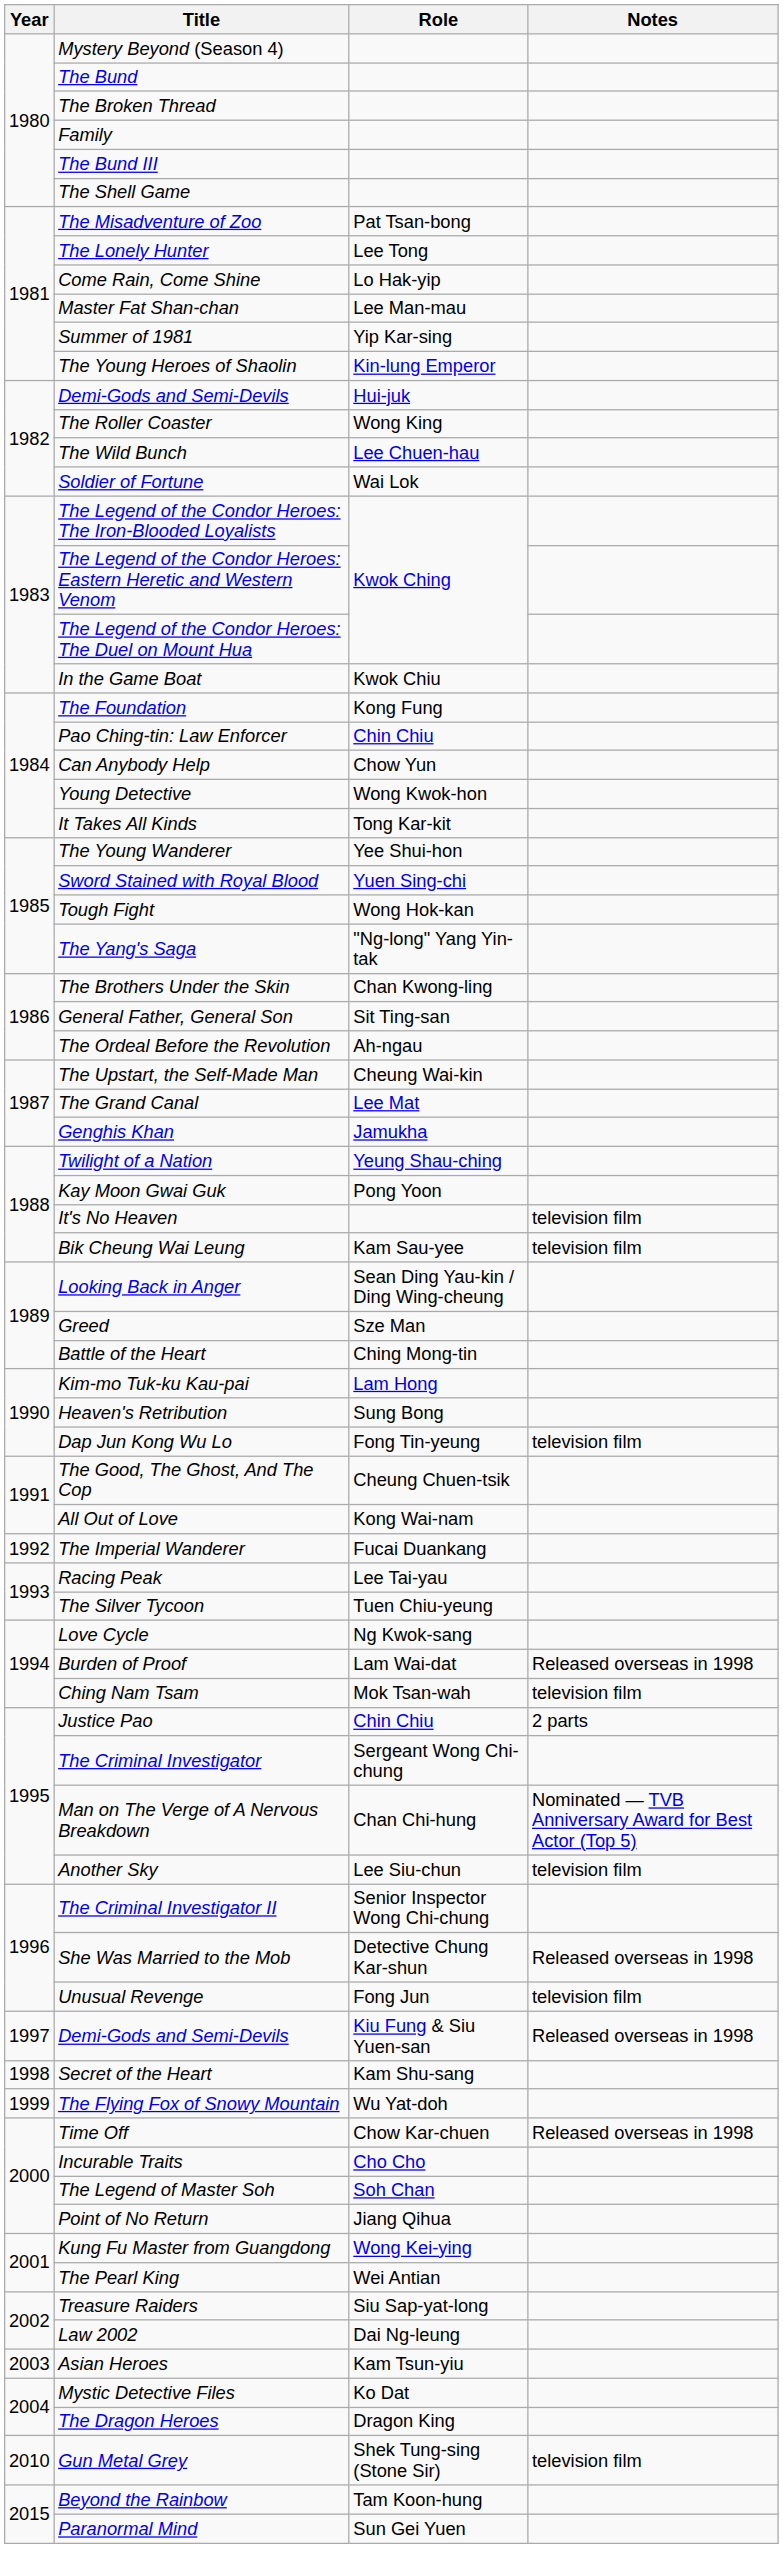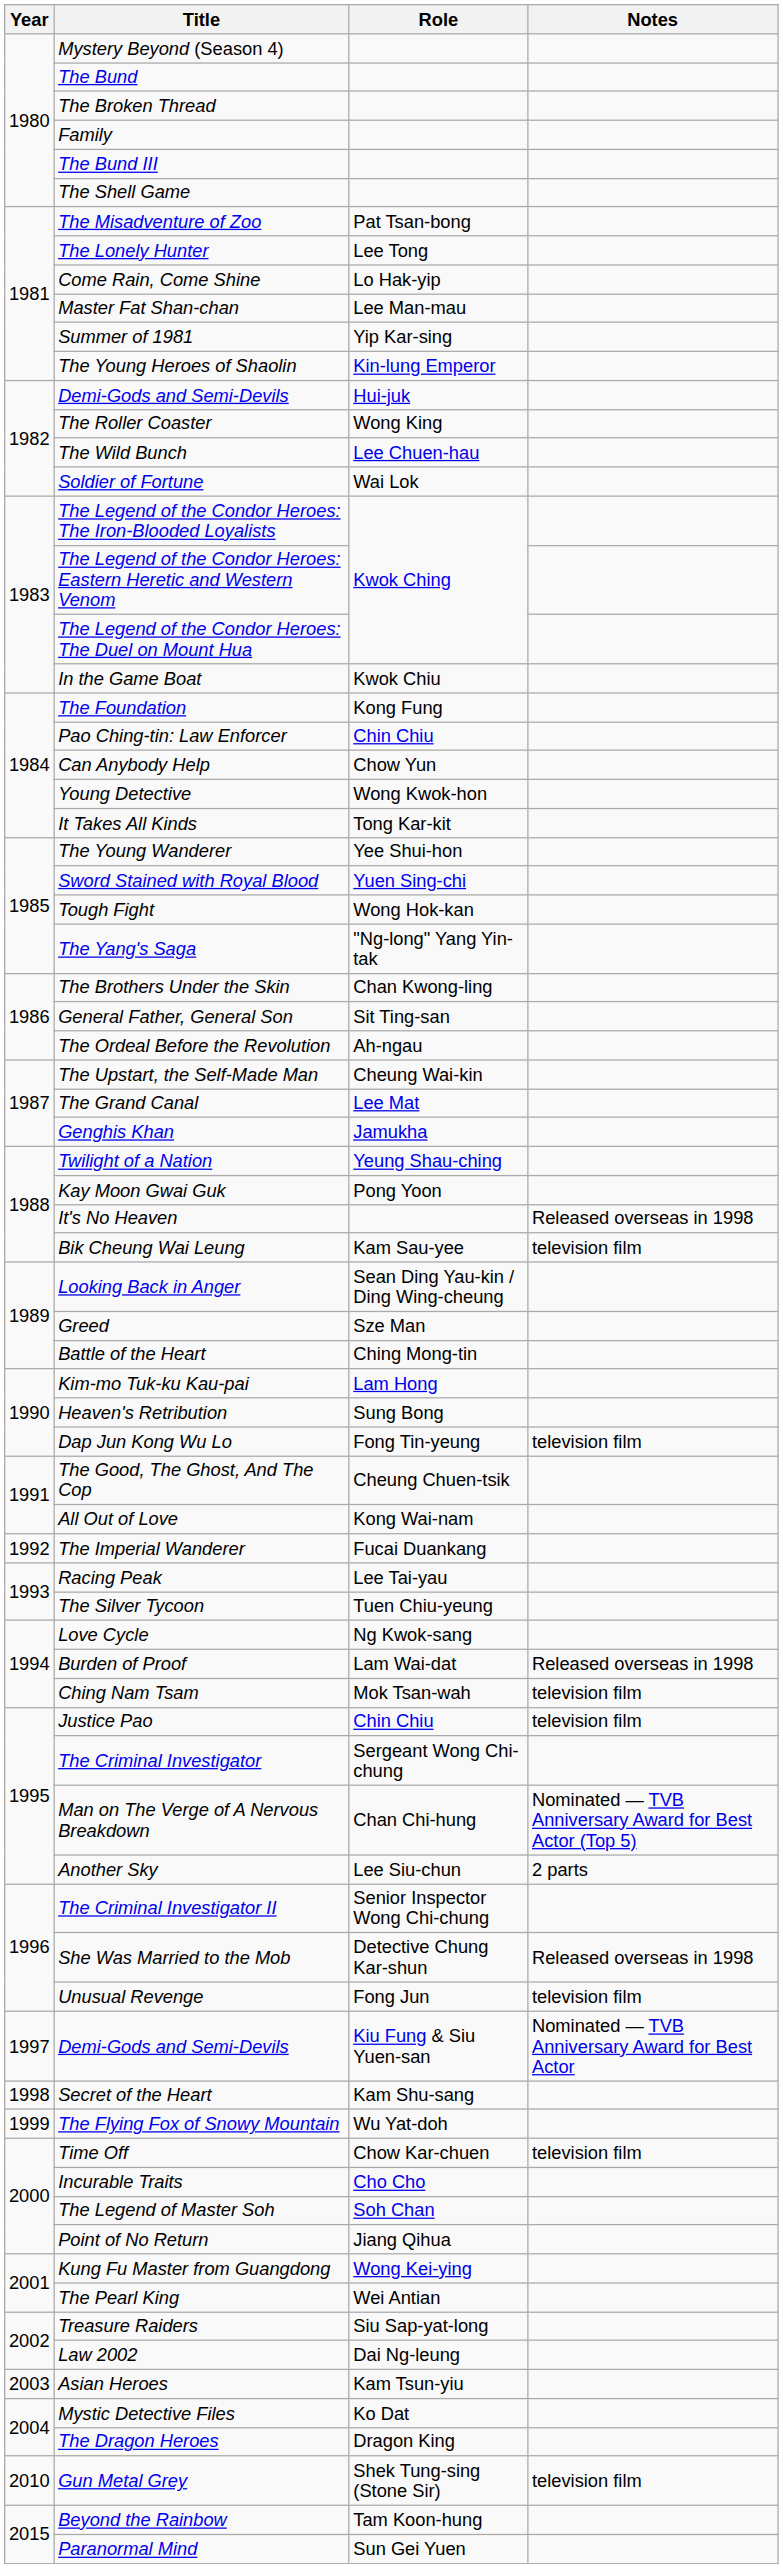It's No Heaven | Notes: television film -> Released overseas in 1998
Justice Pao | Notes: 2 parts -> television film
Another Sky | Notes: television film -> 2 parts
Demi-Gods and Semi-Devils / Kiu Fung & Siu Yuen-san | Notes: Released overseas in 1998 -> Nominated — TVB Anniversary Award for Best Actor
Time Off | Notes: Released overseas in 1998 -> television film
